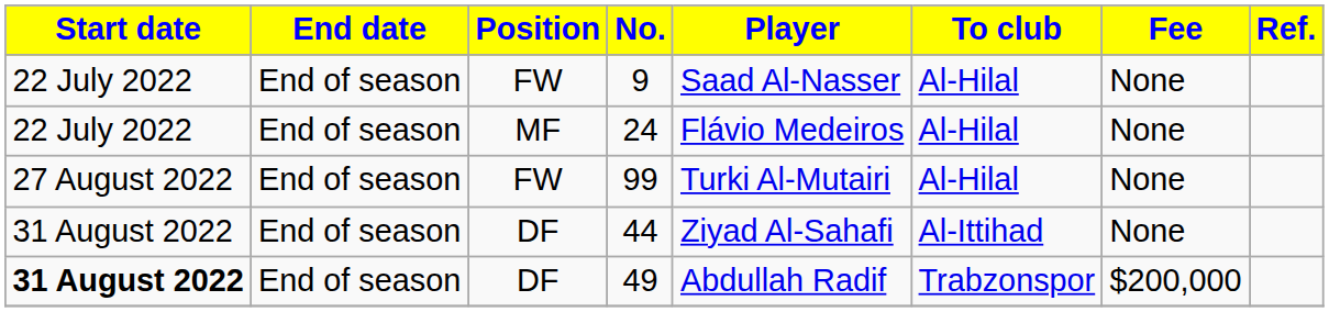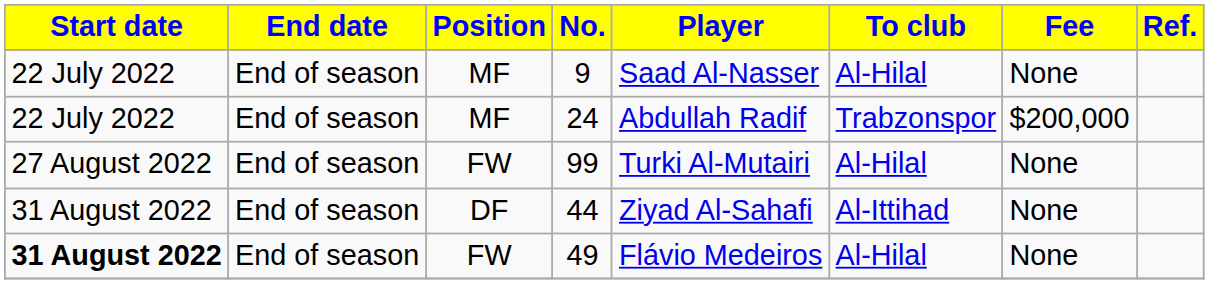9 | Position: FW -> MF
24 | Player: Flávio Medeiros -> Abdullah Radif
24 | To club: Al-Hilal -> Trabzonspor
24 | Fee: None -> $200,000
49 | Position: DF -> FW
49 | Player: Abdullah Radif -> Flávio Medeiros
49 | To club: Trabzonspor -> Al-Hilal
49 | Fee: $200,000 -> None
